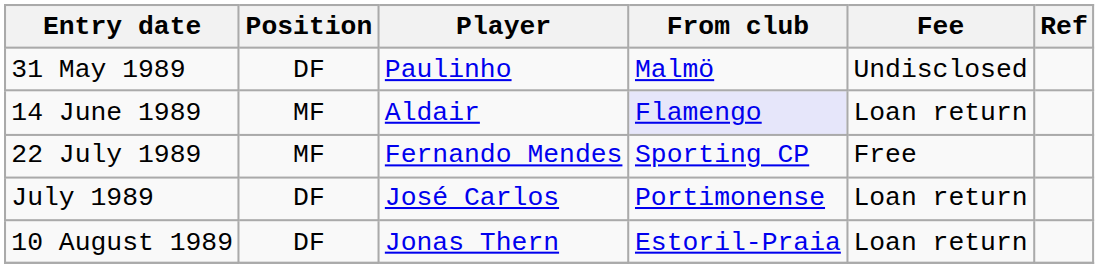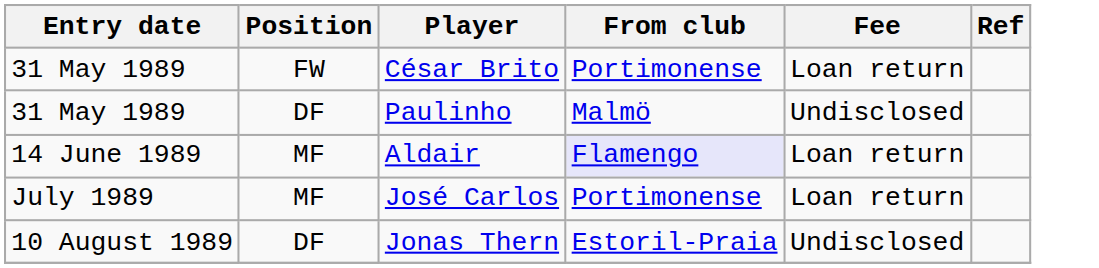+ row: 31 May 1989 | FW | César Brito | Portimonense | Loan return
- row: 22 July 1989 | MF | Fernando Mendes | Sporting CP | Free
José Carlos | Position: DF -> MF
Jonas Thern | Fee: Loan return -> Undisclosed
